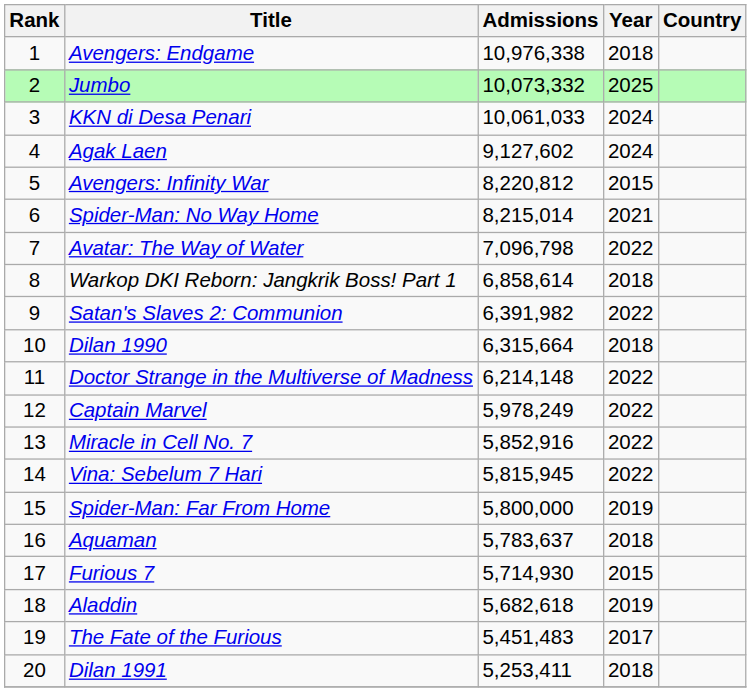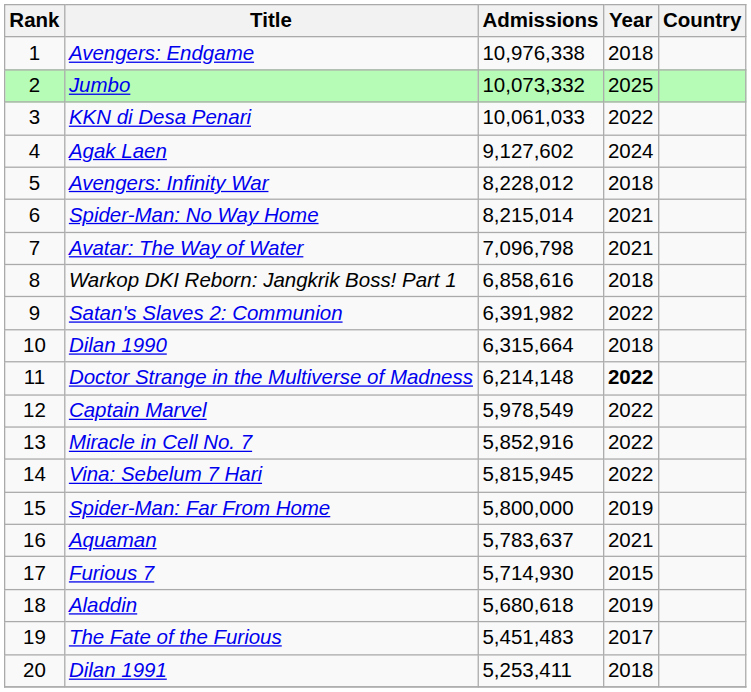KKN di Desa Penari | Year: 2024 -> 2022
Avengers: Infinity War | Admissions: 8,220,812 -> 8,228,012
Avengers: Infinity War | Year: 2015 -> 2018
Avatar: The Way of Water | Year: 2022 -> 2021
Warkop DKI Reborn: Jangkrik Boss! Part 1 | Admissions: 6,858,614 -> 6,858,616
Doctor Strange in the Multiverse of Madness | Year: normal -> bold
Captain Marvel | Admissions: 5,978,249 -> 5,978,549
Aquaman | Year: 2018 -> 2021
Aladdin | Admissions: 5,682,618 -> 5,680,618
